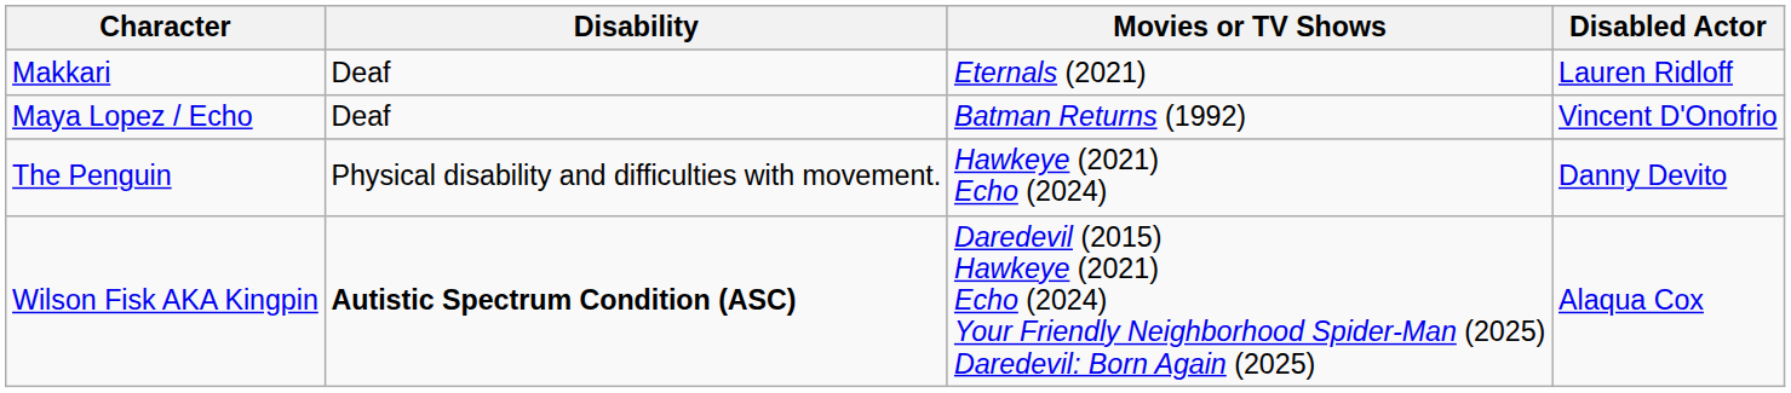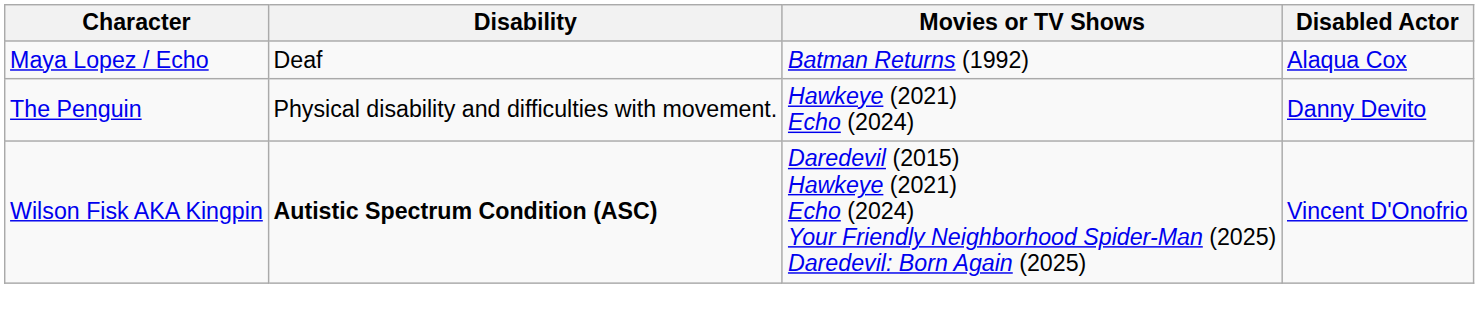- row: Makkari | Deaf | Eternals (2021) | Lauren Ridloff
Maya Lopez / Echo | Disabled Actor: Vincent D'Onofrio -> Alaqua Cox
Wilson Fisk AKA Kingpin | Disabled Actor: Alaqua Cox -> Vincent D'Onofrio
